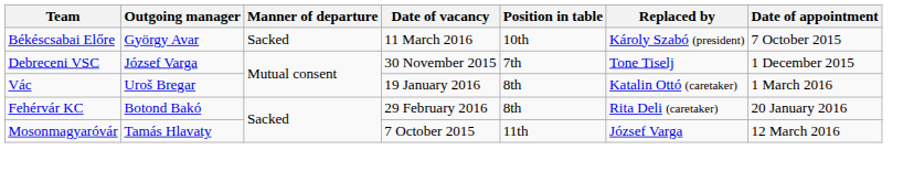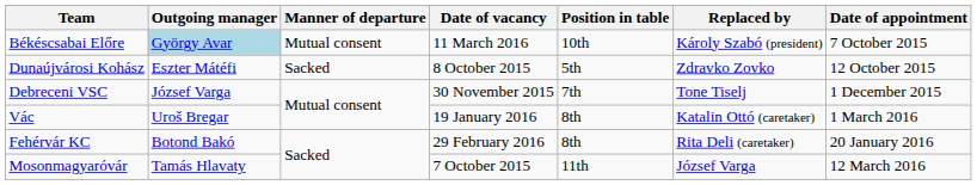Békéscsabai Előre | Outgoing manager: no background -> lightblue background
Békéscsabai Előre | Manner of departure: Sacked -> Mutual consent
+ row: Dunaújvárosi Kohász | Eszter Mátéfi | Sacked | 8 October 2015 | 5th | Zdravko Zovko | 12 October 2015
